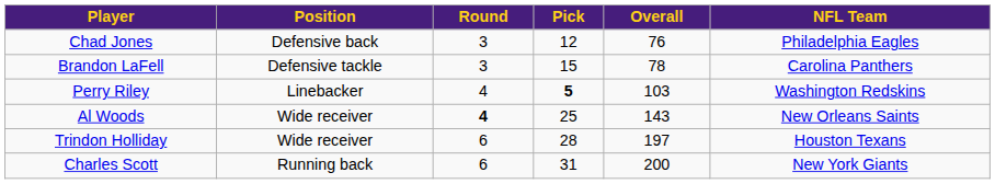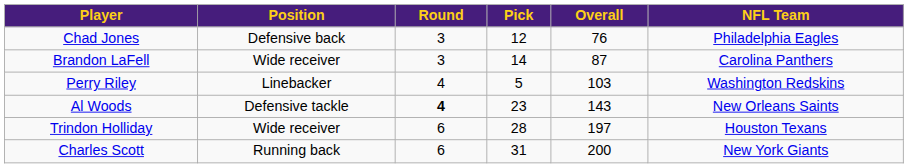Brandon LaFell | Position: Defensive tackle -> Wide receiver
Brandon LaFell | Pick: 15 -> 14
Brandon LaFell | Overall: 78 -> 87
Perry Riley | Pick: bold -> normal
Al Woods | Position: Wide receiver -> Defensive tackle
Al Woods | Pick: 25 -> 23
